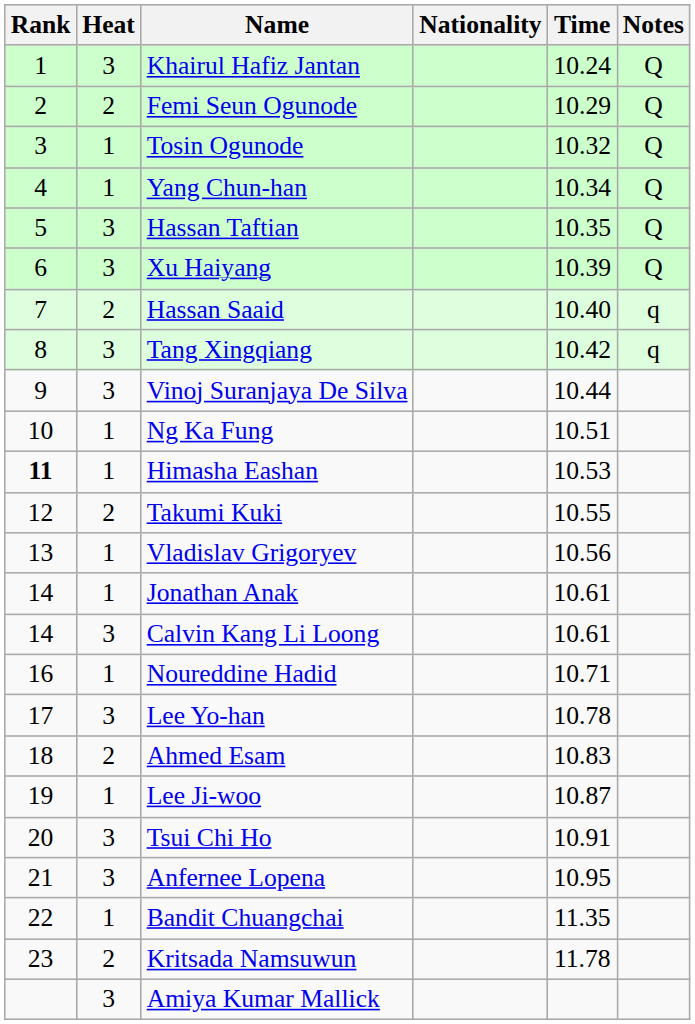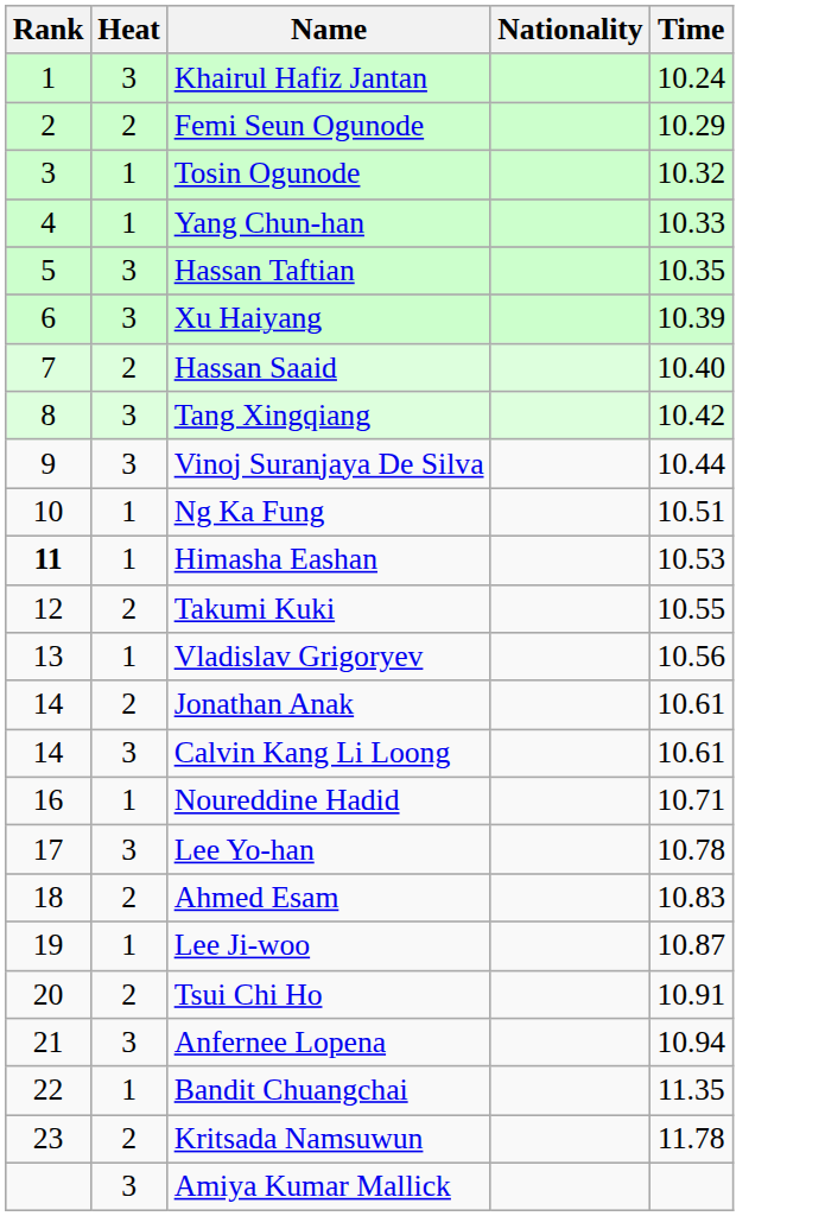- column: Notes | Q | Q | Q | Q | Q | Q | q | q
Yang Chun-han | Time: 10.34 -> 10.33
Jonathan Anak | Heat: 1 -> 2
Tsui Chi Ho | Heat: 3 -> 2
Anfernee Lopena | Time: 10.95 -> 10.94
